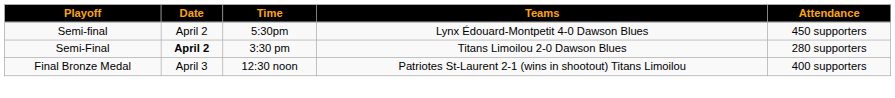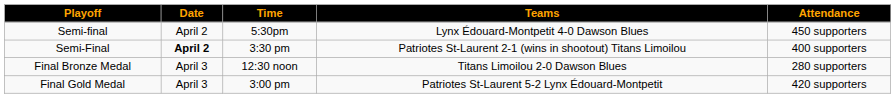Semi-Final | Teams: Titans Limoilou 2-0 Dawson Blues -> Patriotes St-Laurent 2-1 (wins in shootout) Titans Limoilou
Semi-Final | Attendance: 280 supporters -> 400 supporters
Final Bronze Medal | Teams: Patriotes St-Laurent 2-1 (wins in shootout) Titans Limoilou -> Titans Limoilou 2-0 Dawson Blues
Final Bronze Medal | Attendance: 400 supporters -> 280 supporters
+ row: Final Gold Medal | April 3 | 3:00 pm | Patriotes St-Laurent 5-2 Lynx Édouard-Montpetit | 420 supporters
